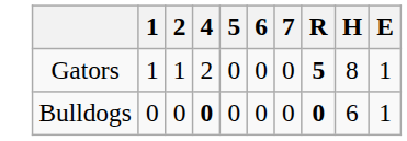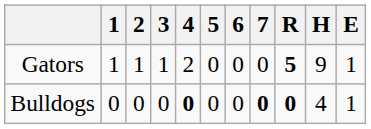+ column: 3 | 1 | 0
Gators | H: 8 -> 9
Bulldogs | 7: normal -> bold
Bulldogs | H: 6 -> 4
